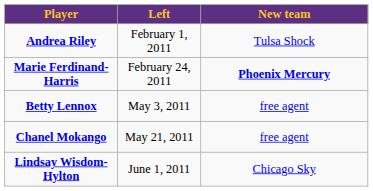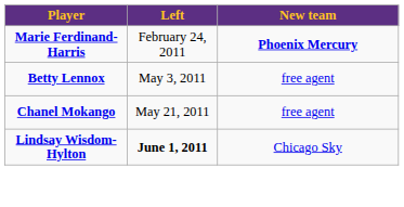- row: Andrea Riley | February 1, 2011 | Tulsa Shock
Lindsay Wisdom-Hylton | Left: normal -> bold
